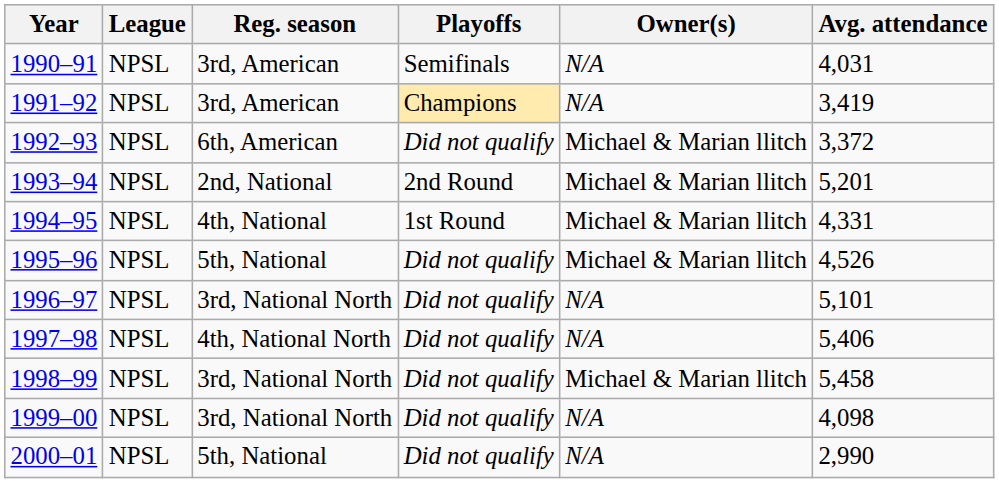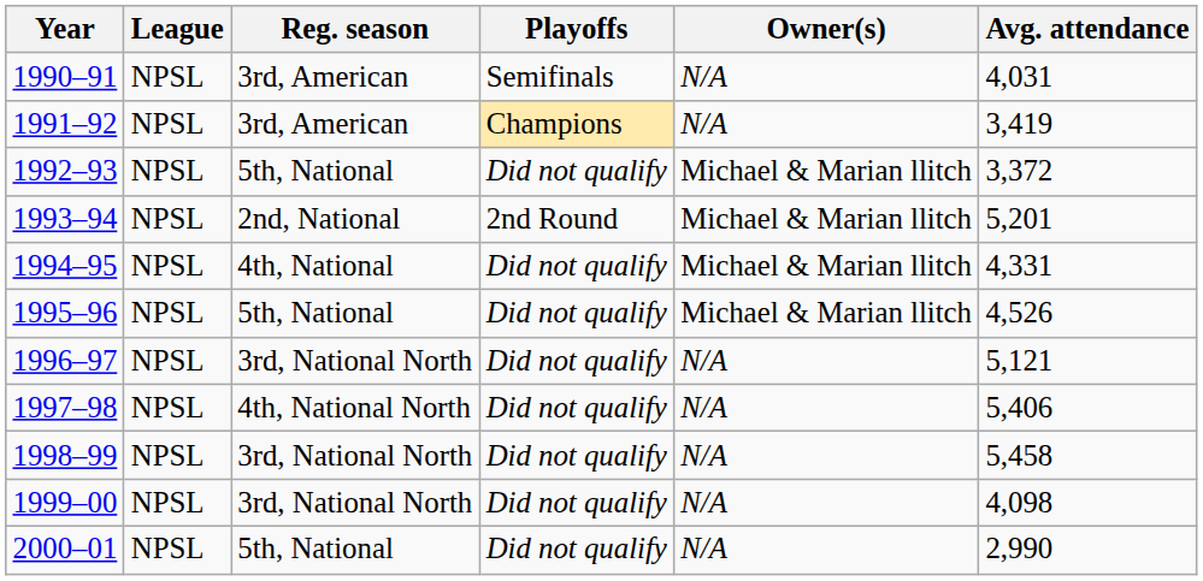1992–93 | Reg. season: 6th, American -> 5th, National
1994–95 | Playoffs: 1st Round -> Did not qualify
1996–97 | Avg. attendance: 5,101 -> 5,121
1998–99 | Owner(s): Michael & Marian llitch -> N/A
